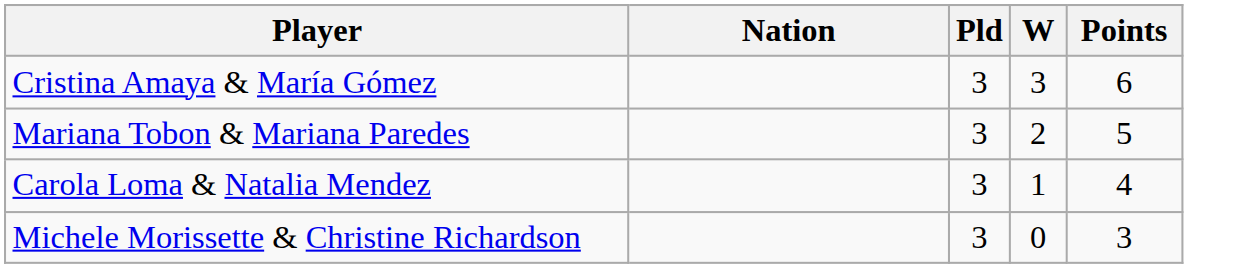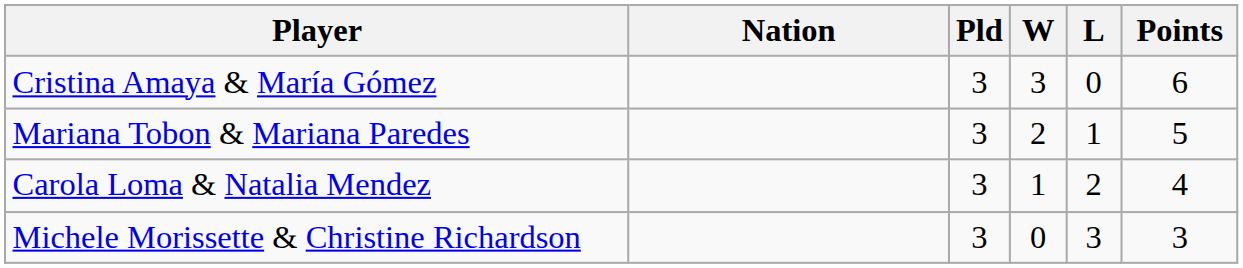+ column: L | 0 | 1 | 2 | 3
